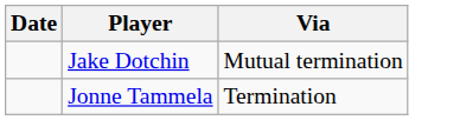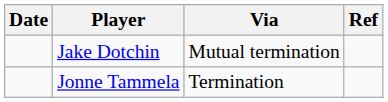+ column: Ref
